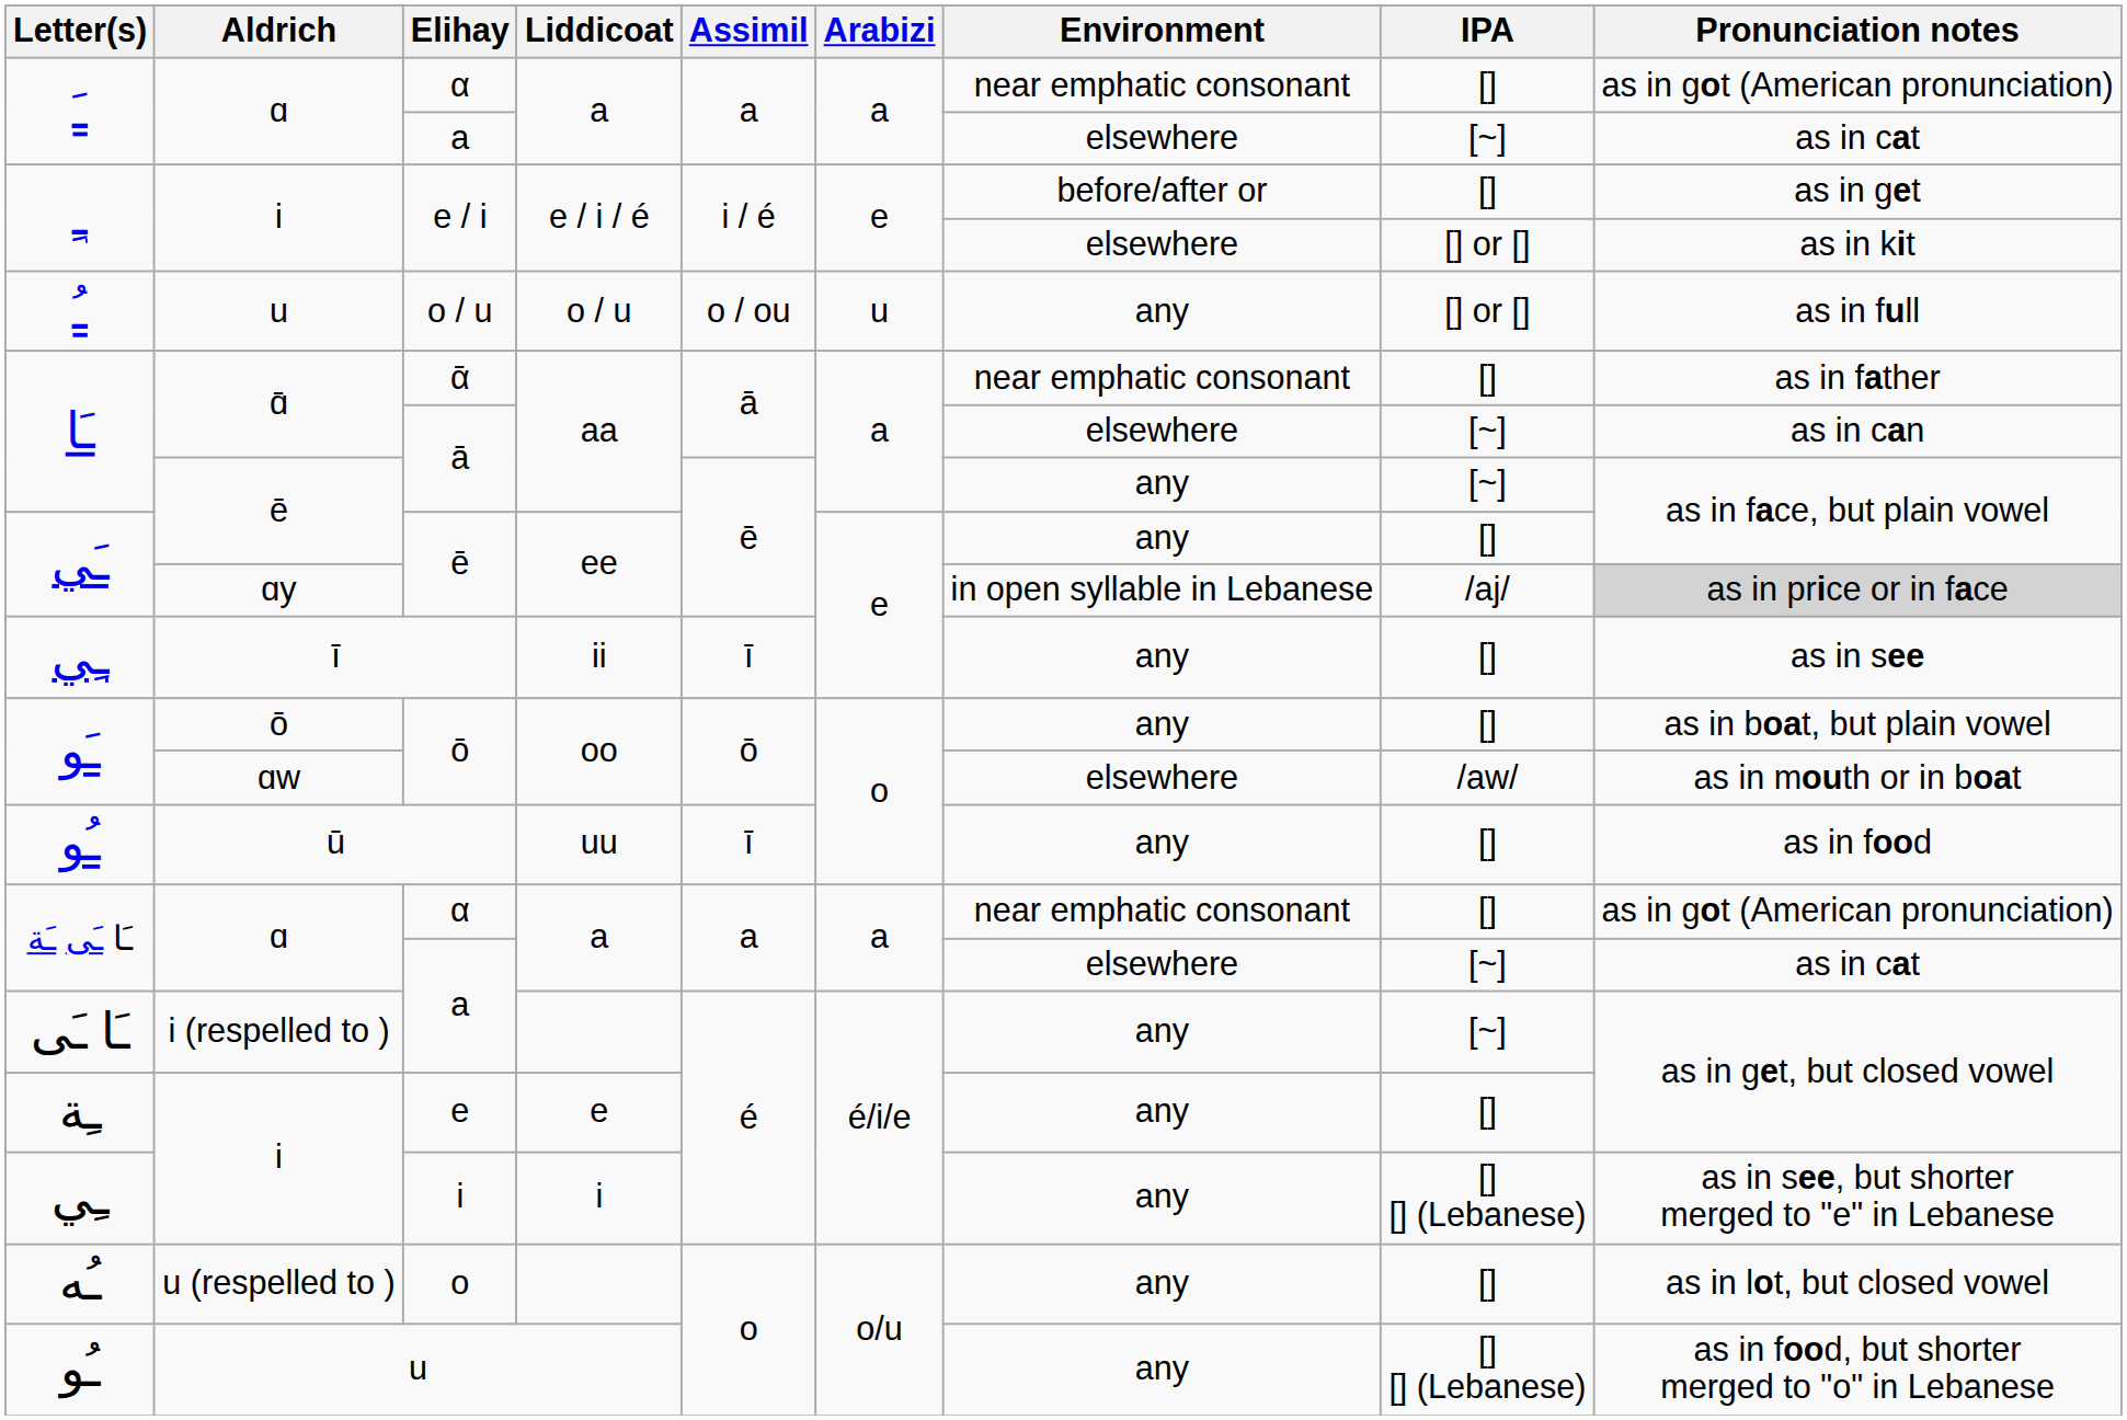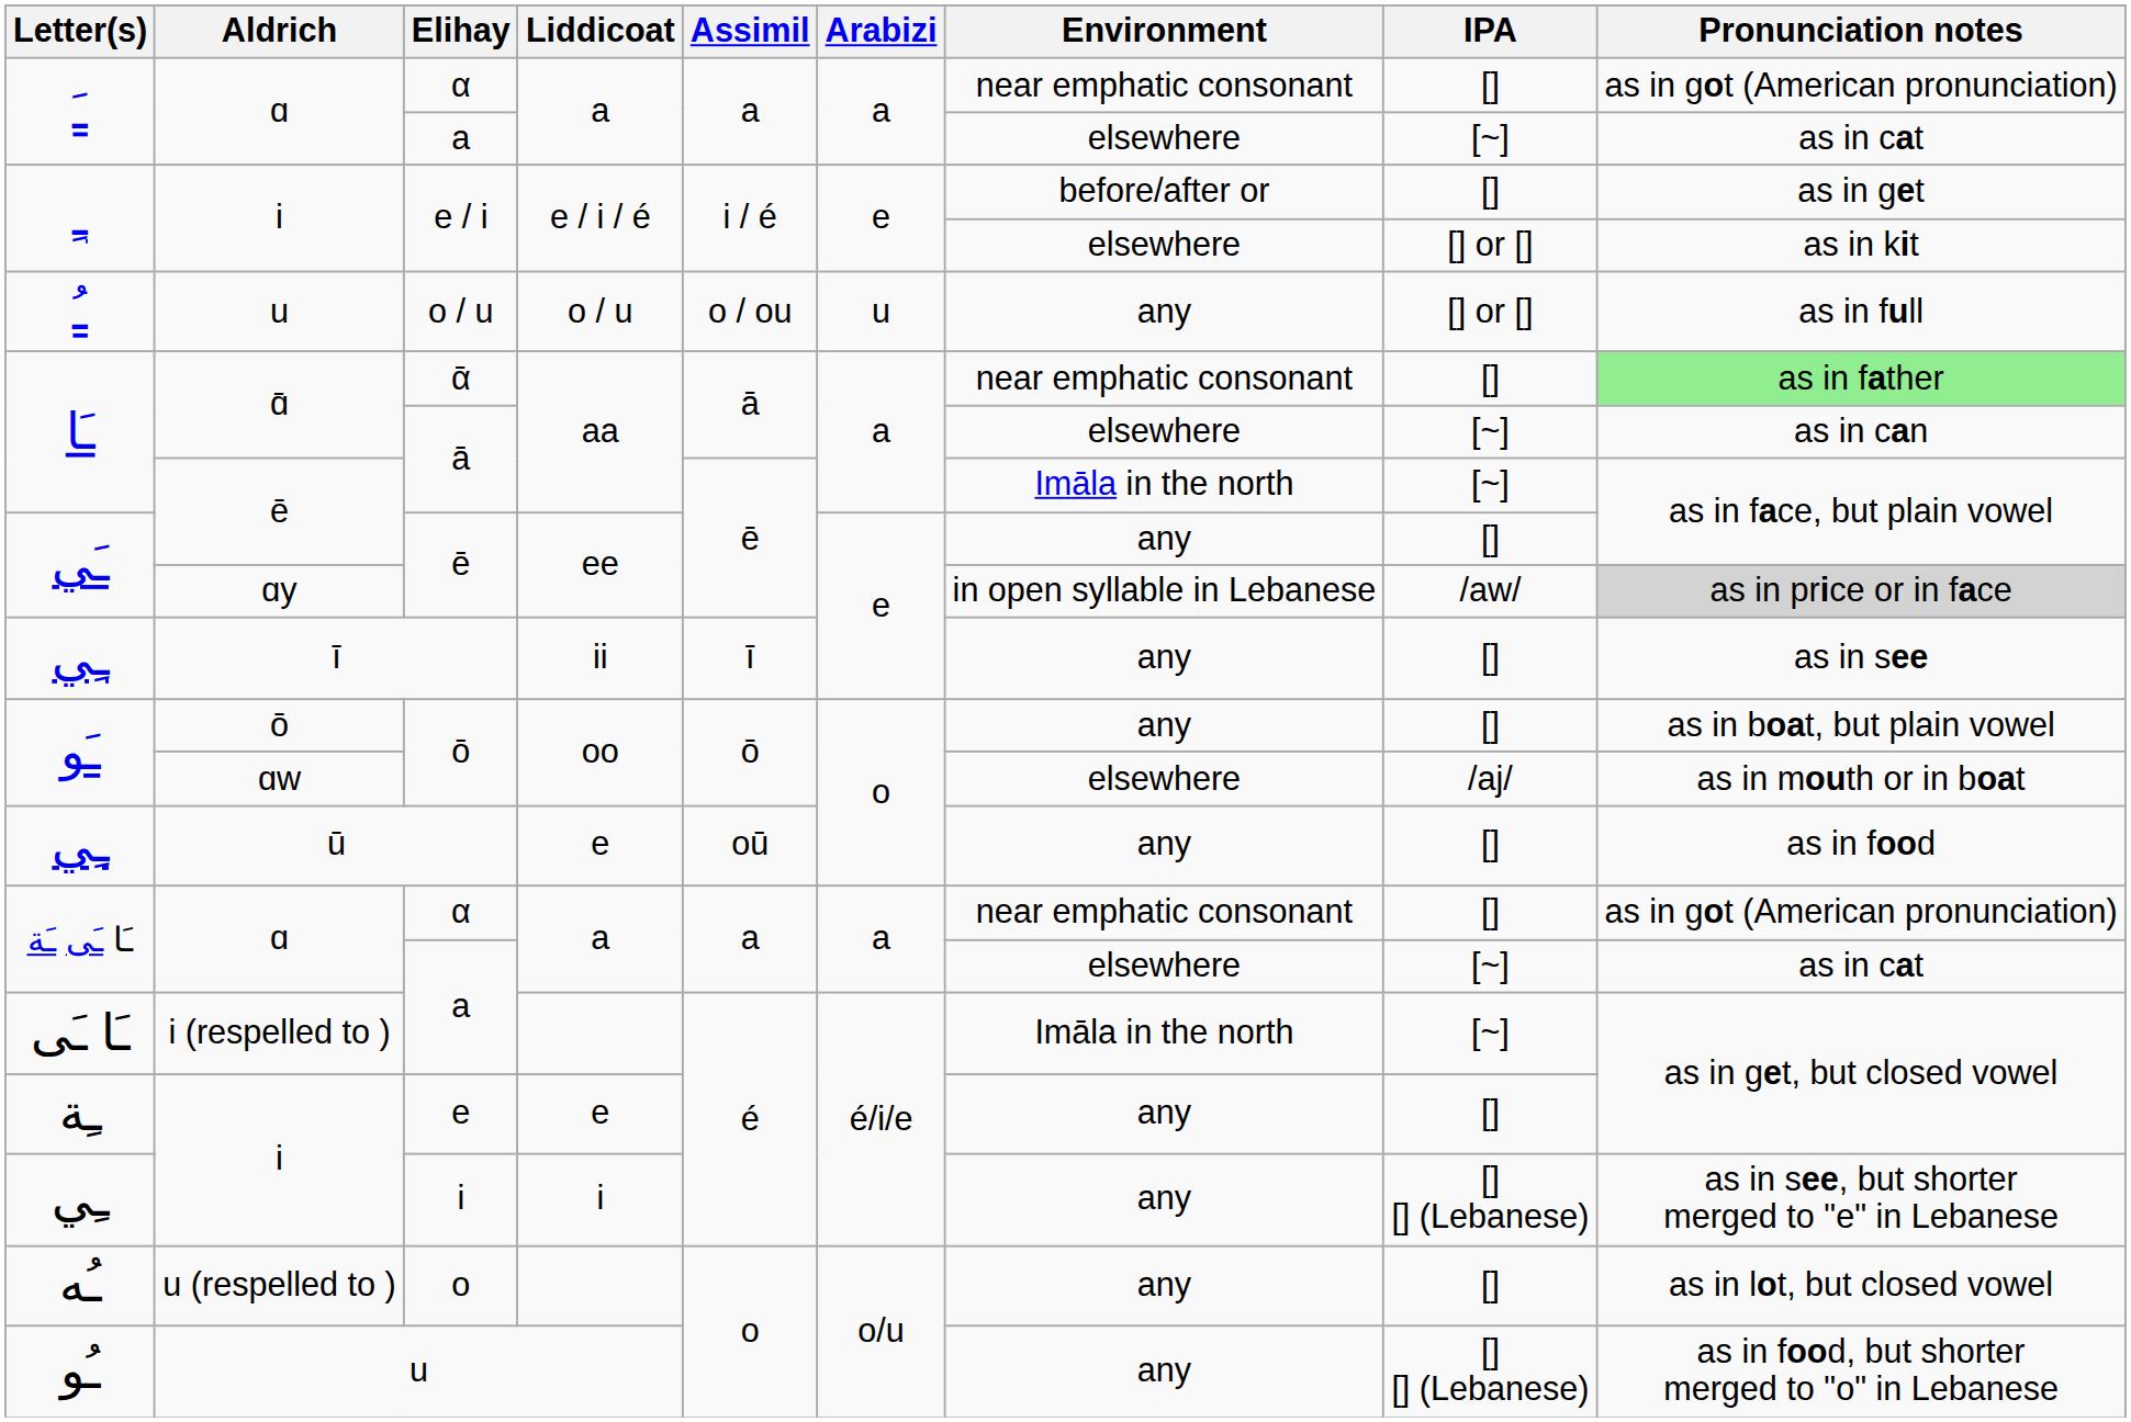ᾱ | Pronunciation notes: no background -> lightgreen background
ē / ā | Environment: any -> Imāla in the north
ɑy / ē | IPA: /aj/ -> /aw/
ɑw / ō | IPA: /aw/ -> /aj/
ū | Letter(s): ـُو -> ـِي
ū | Liddicoat: uu -> e
ū | Assimil: ī -> oū
i (respelled to ) / a | Environment: any -> Imāla in the north
